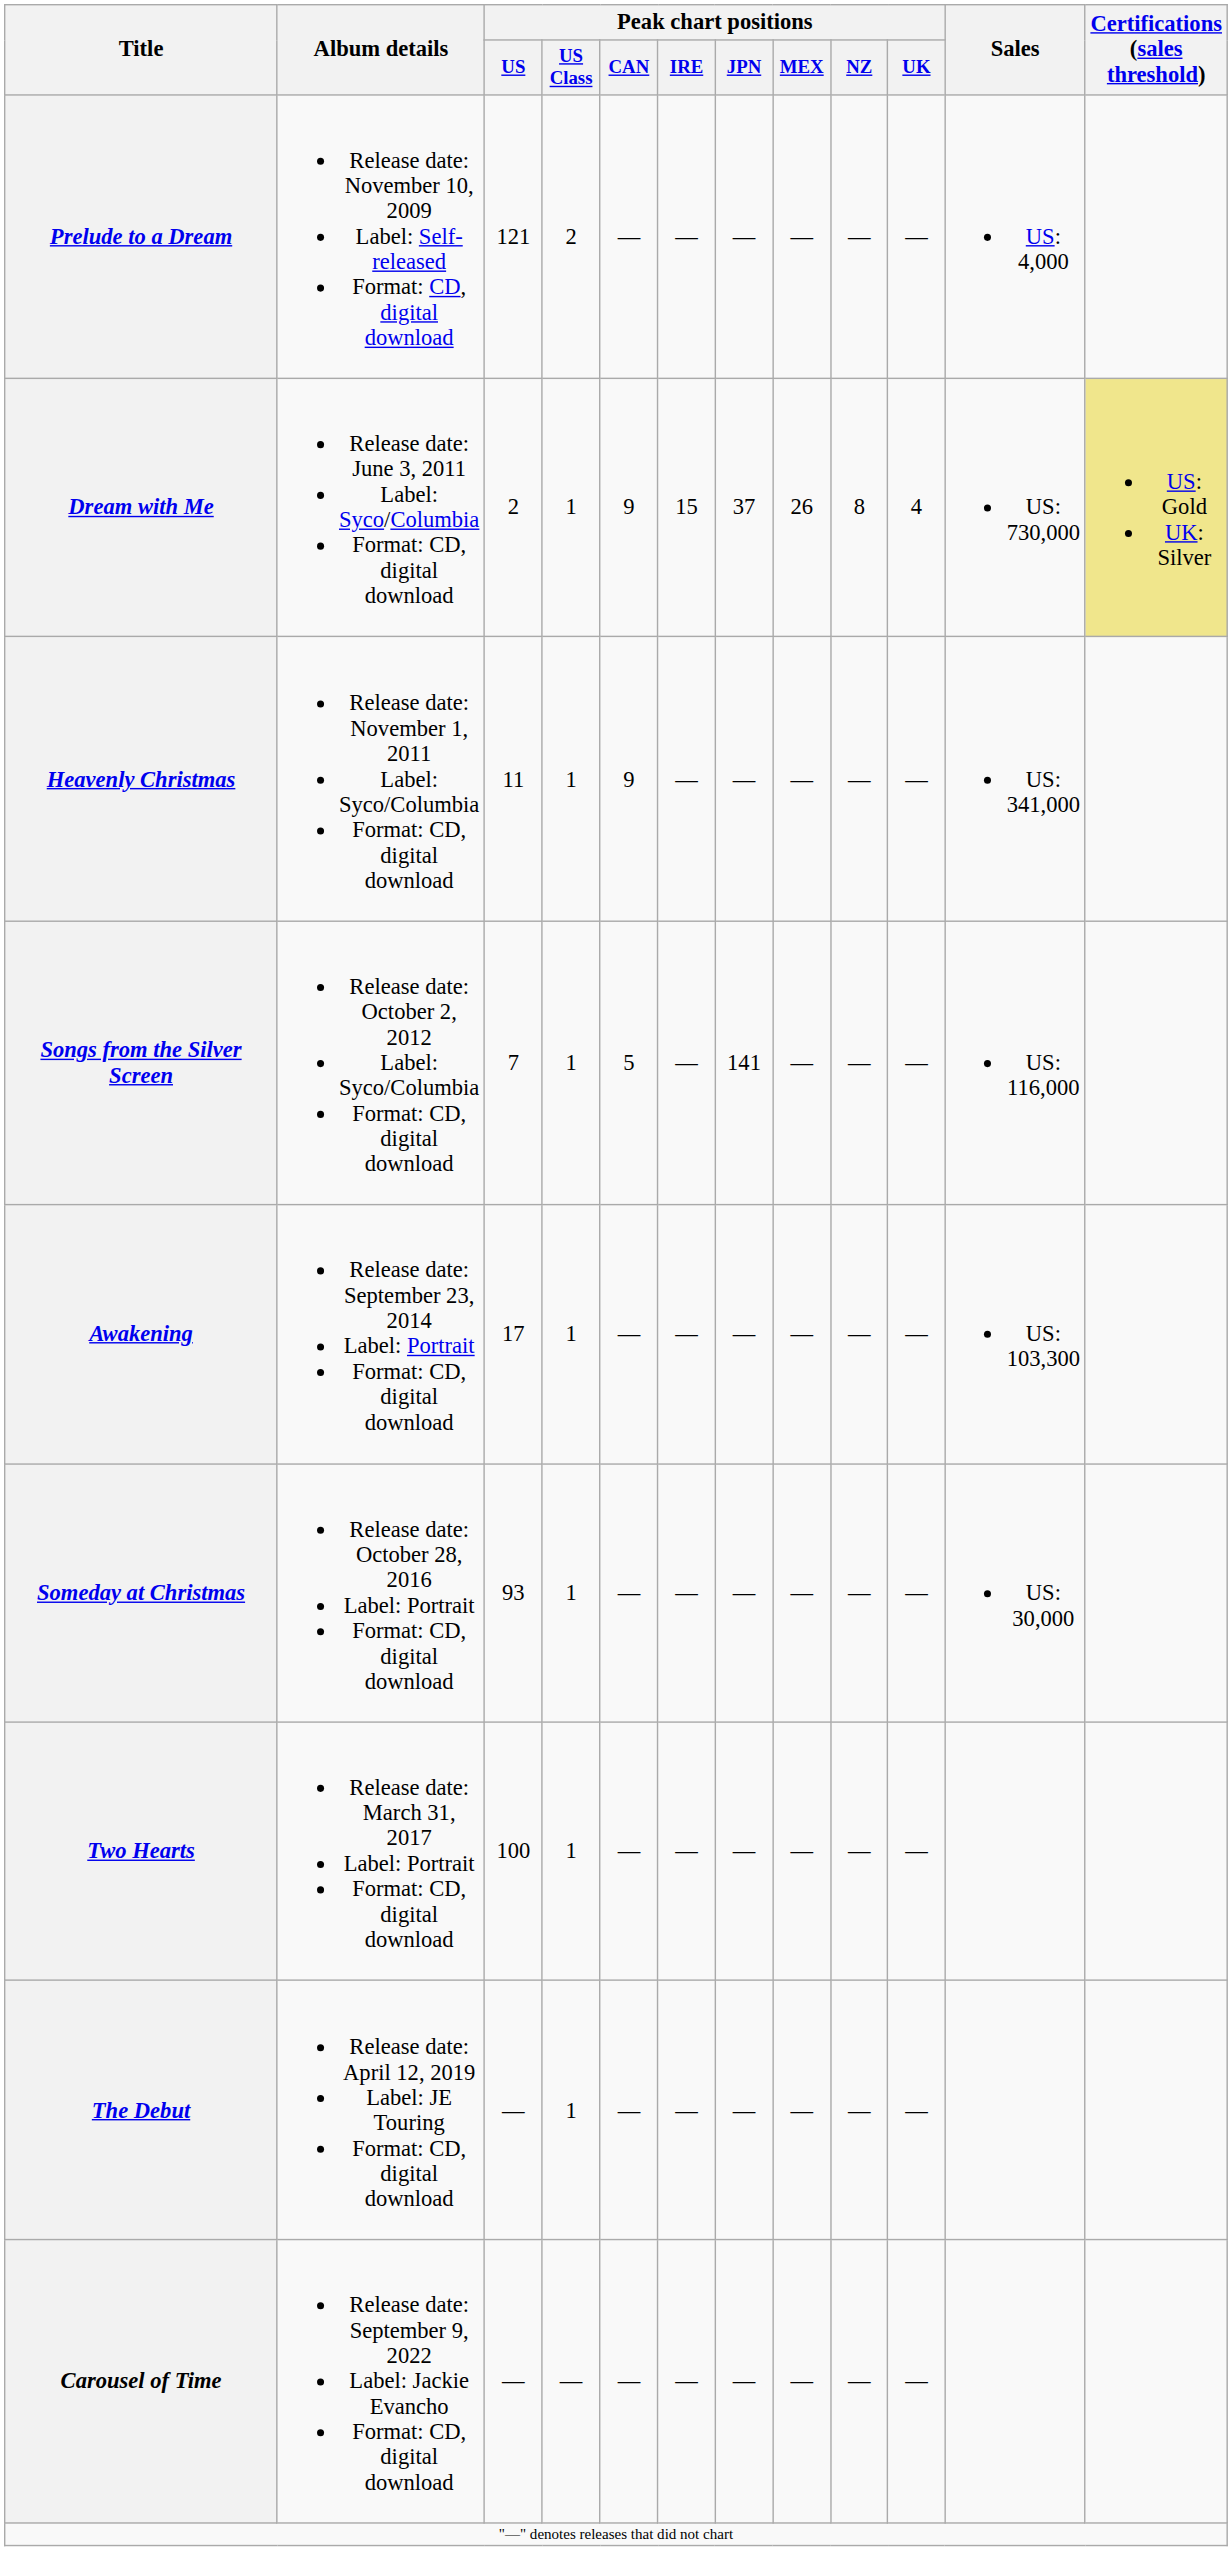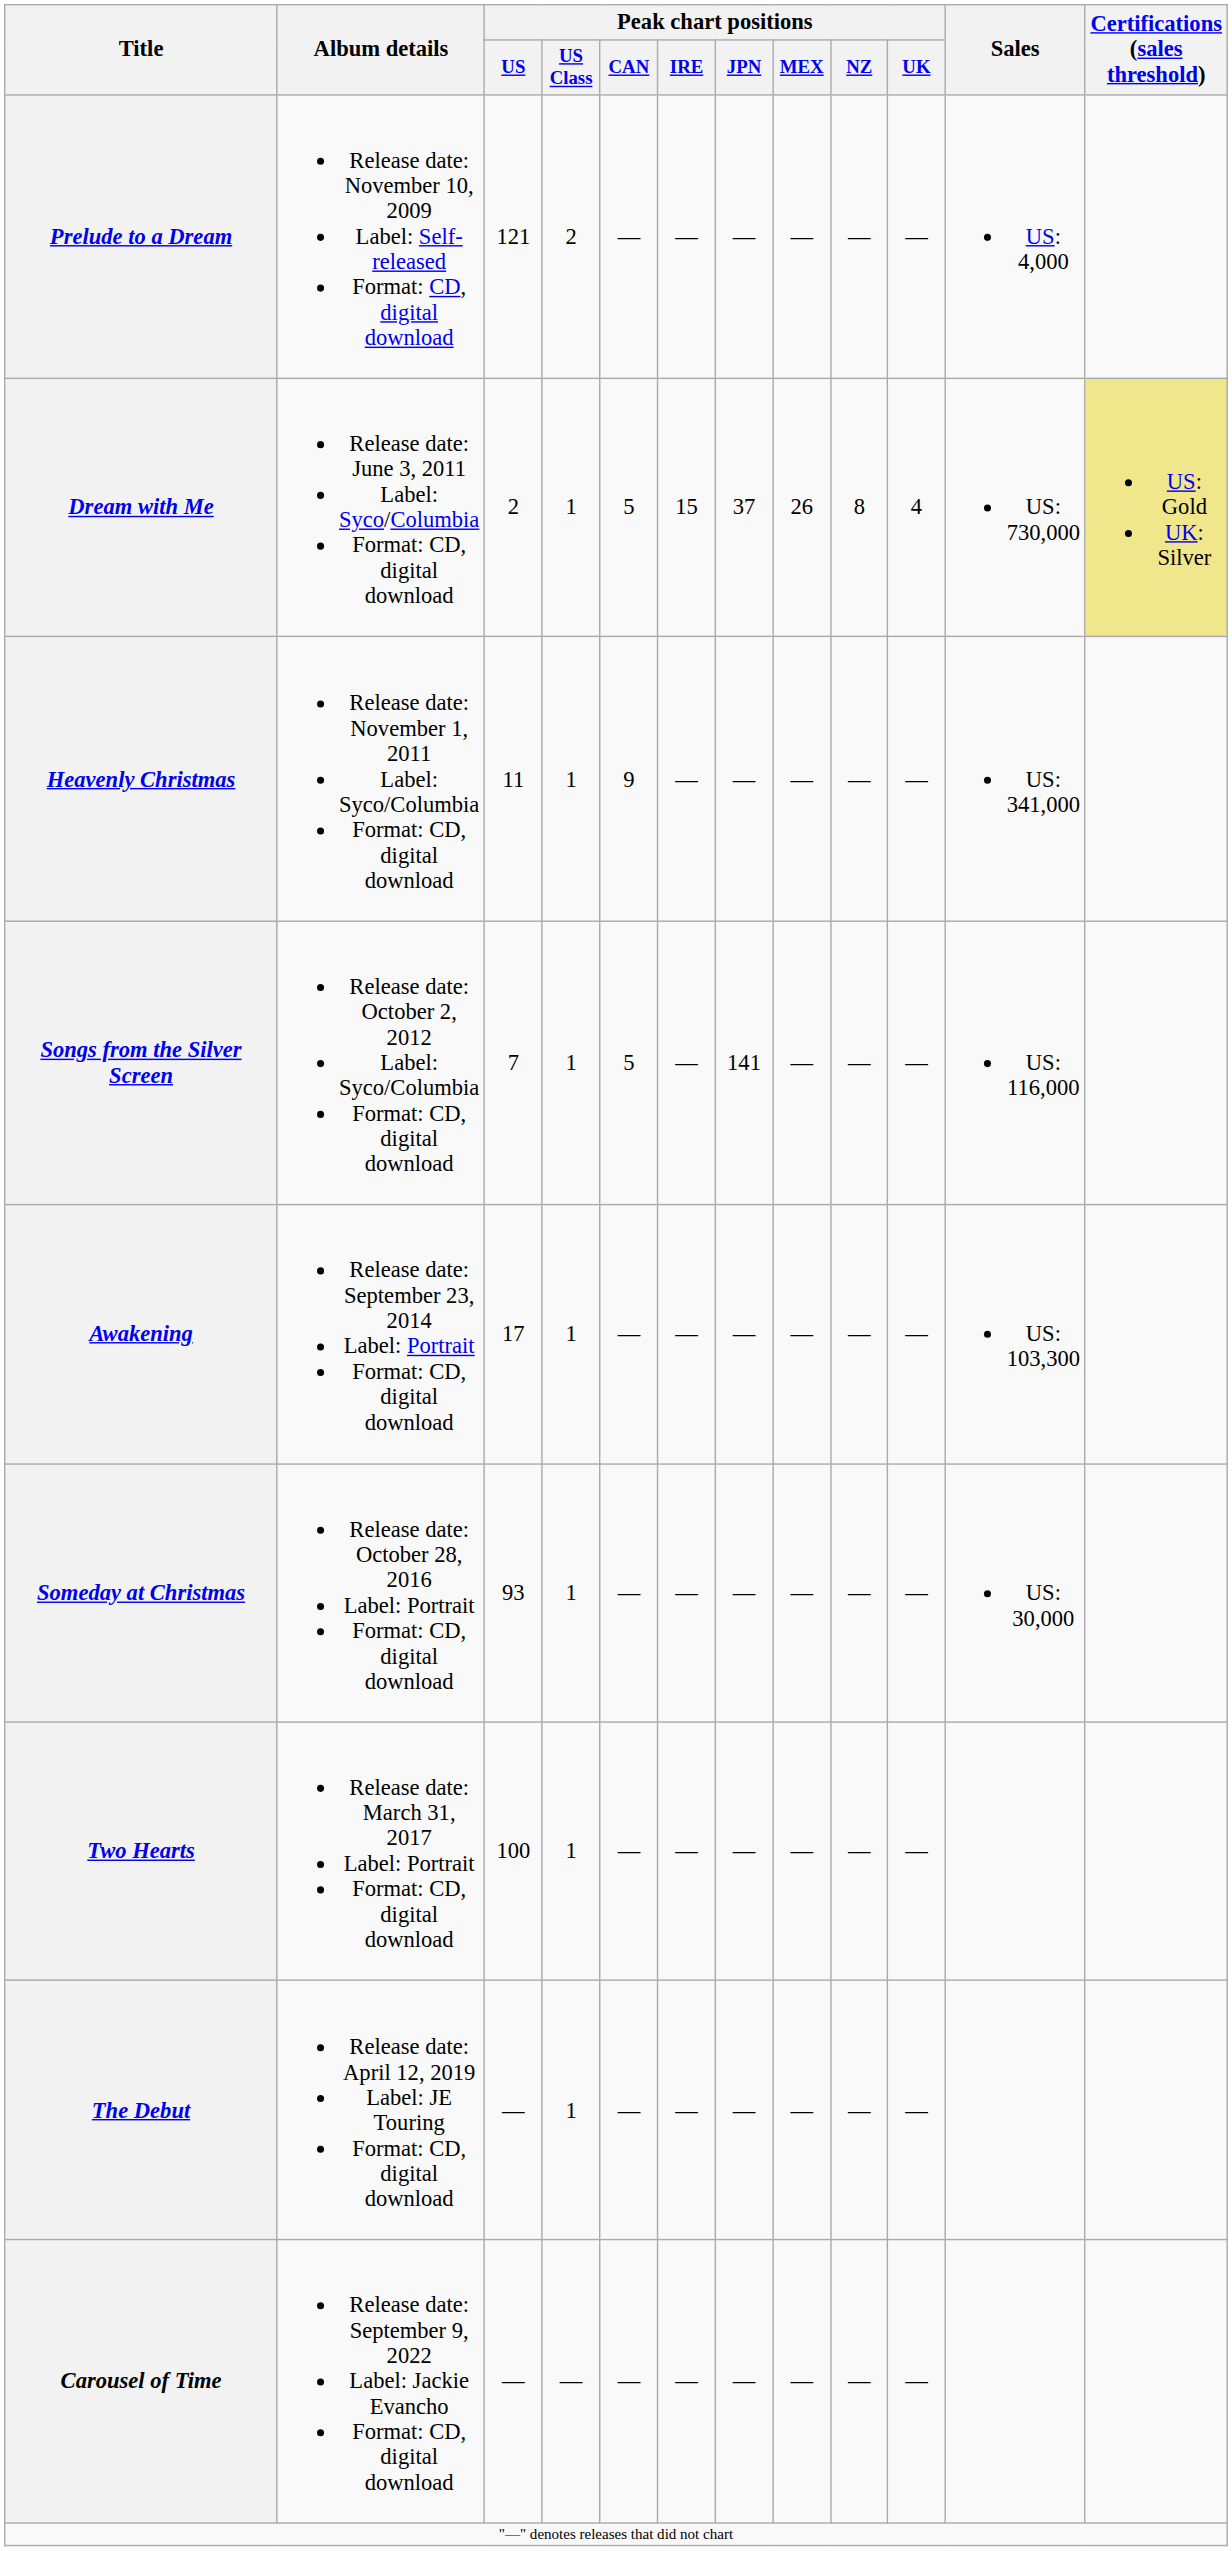Dream with Me | Peak chart positions / CAN: 9 -> 5
